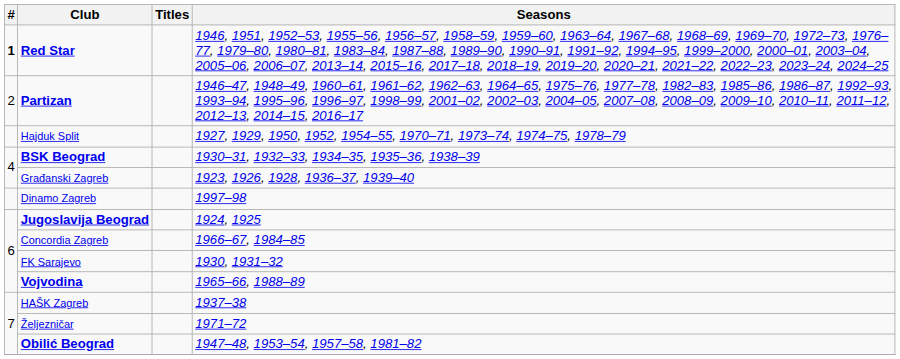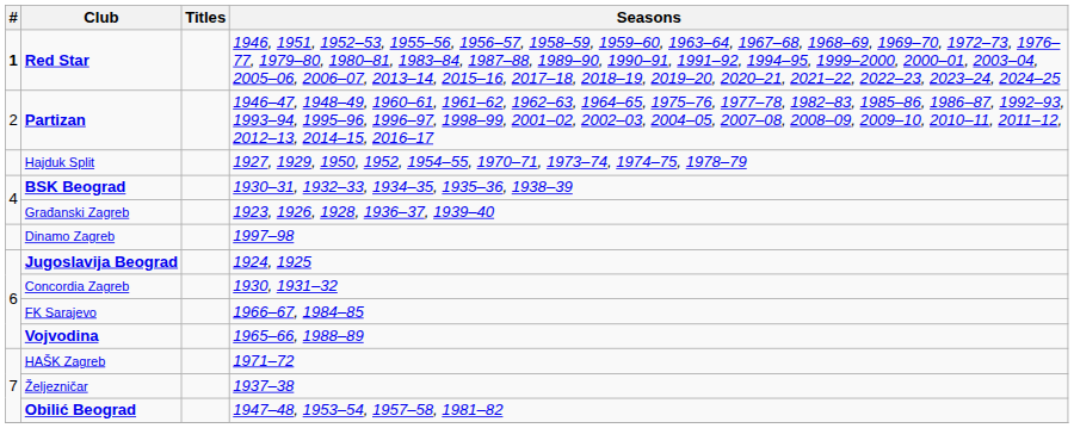Concordia Zagreb | Seasons: 1966–67, 1984–85 -> 1930, 1931–32
FK Sarajevo | Seasons: 1930, 1931–32 -> 1966–67, 1984–85
HAŠK Zagreb | Seasons: 1937–38 -> 1971–72
Željezničar | Seasons: 1971–72 -> 1937–38
